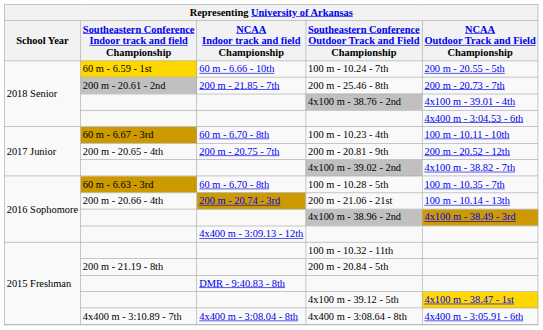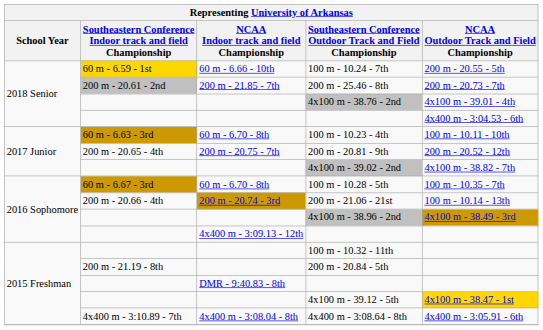100 m - 10.23 - 4th | Southeastern Conference Indoor track and field Championship: 60 m - 6.67 - 3rd -> 60 m - 6.63 - 3rd
100 m - 10.28 - 5th | Southeastern Conference Indoor track and field Championship: 60 m - 6.63 - 3rd -> 60 m - 6.67 - 3rd
